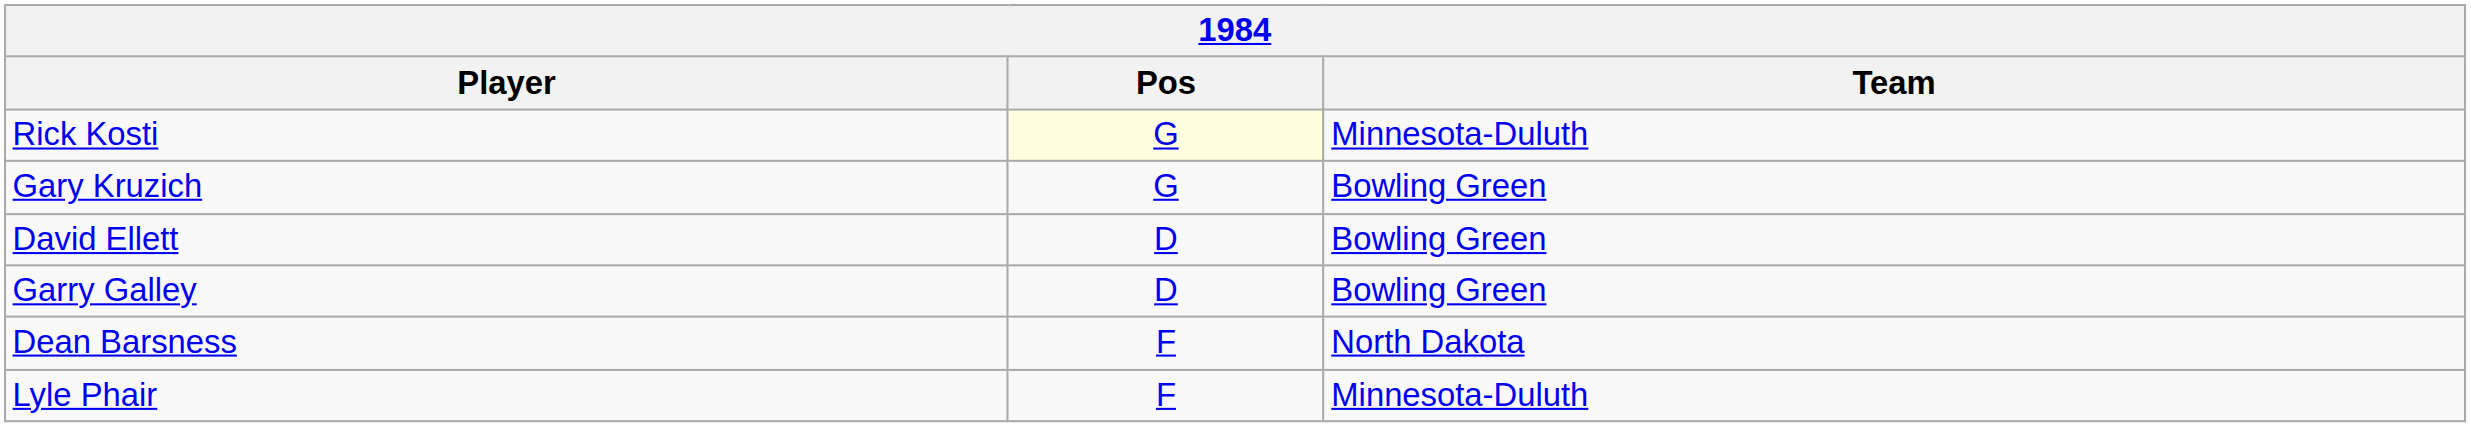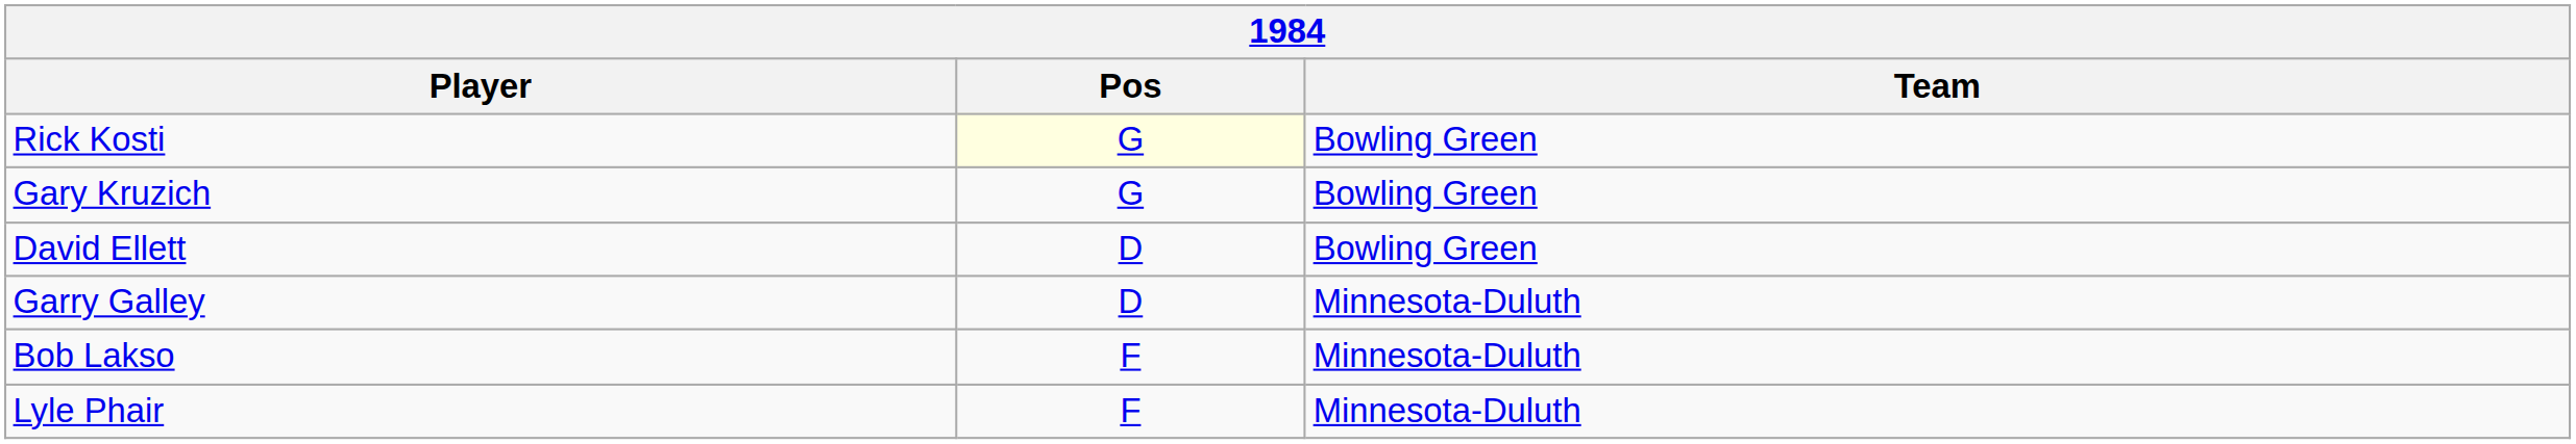Rick Kosti | Team: Minnesota-Duluth -> Bowling Green
Garry Galley | Team: Bowling Green -> Minnesota-Duluth
- row: Dean Barsness | F | North Dakota
+ row: Bob Lakso | F | Minnesota-Duluth
